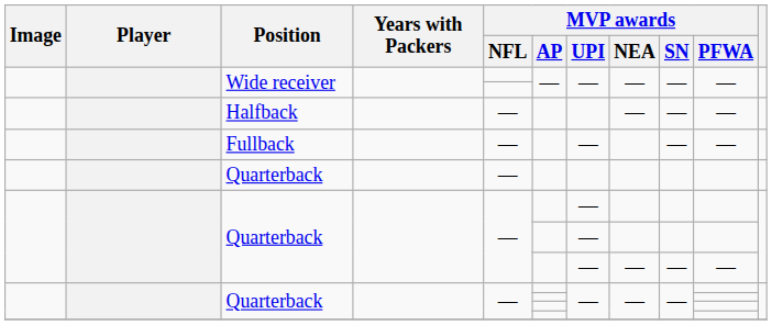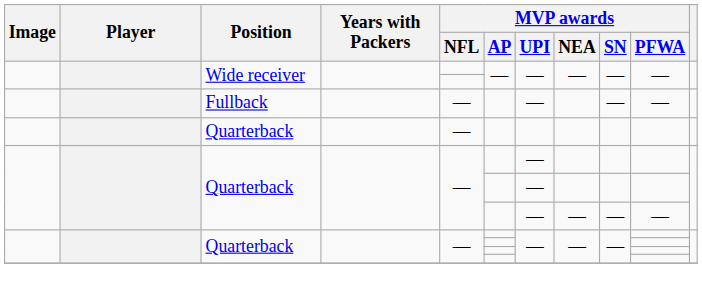- row: Halfback | — | — | — | —
